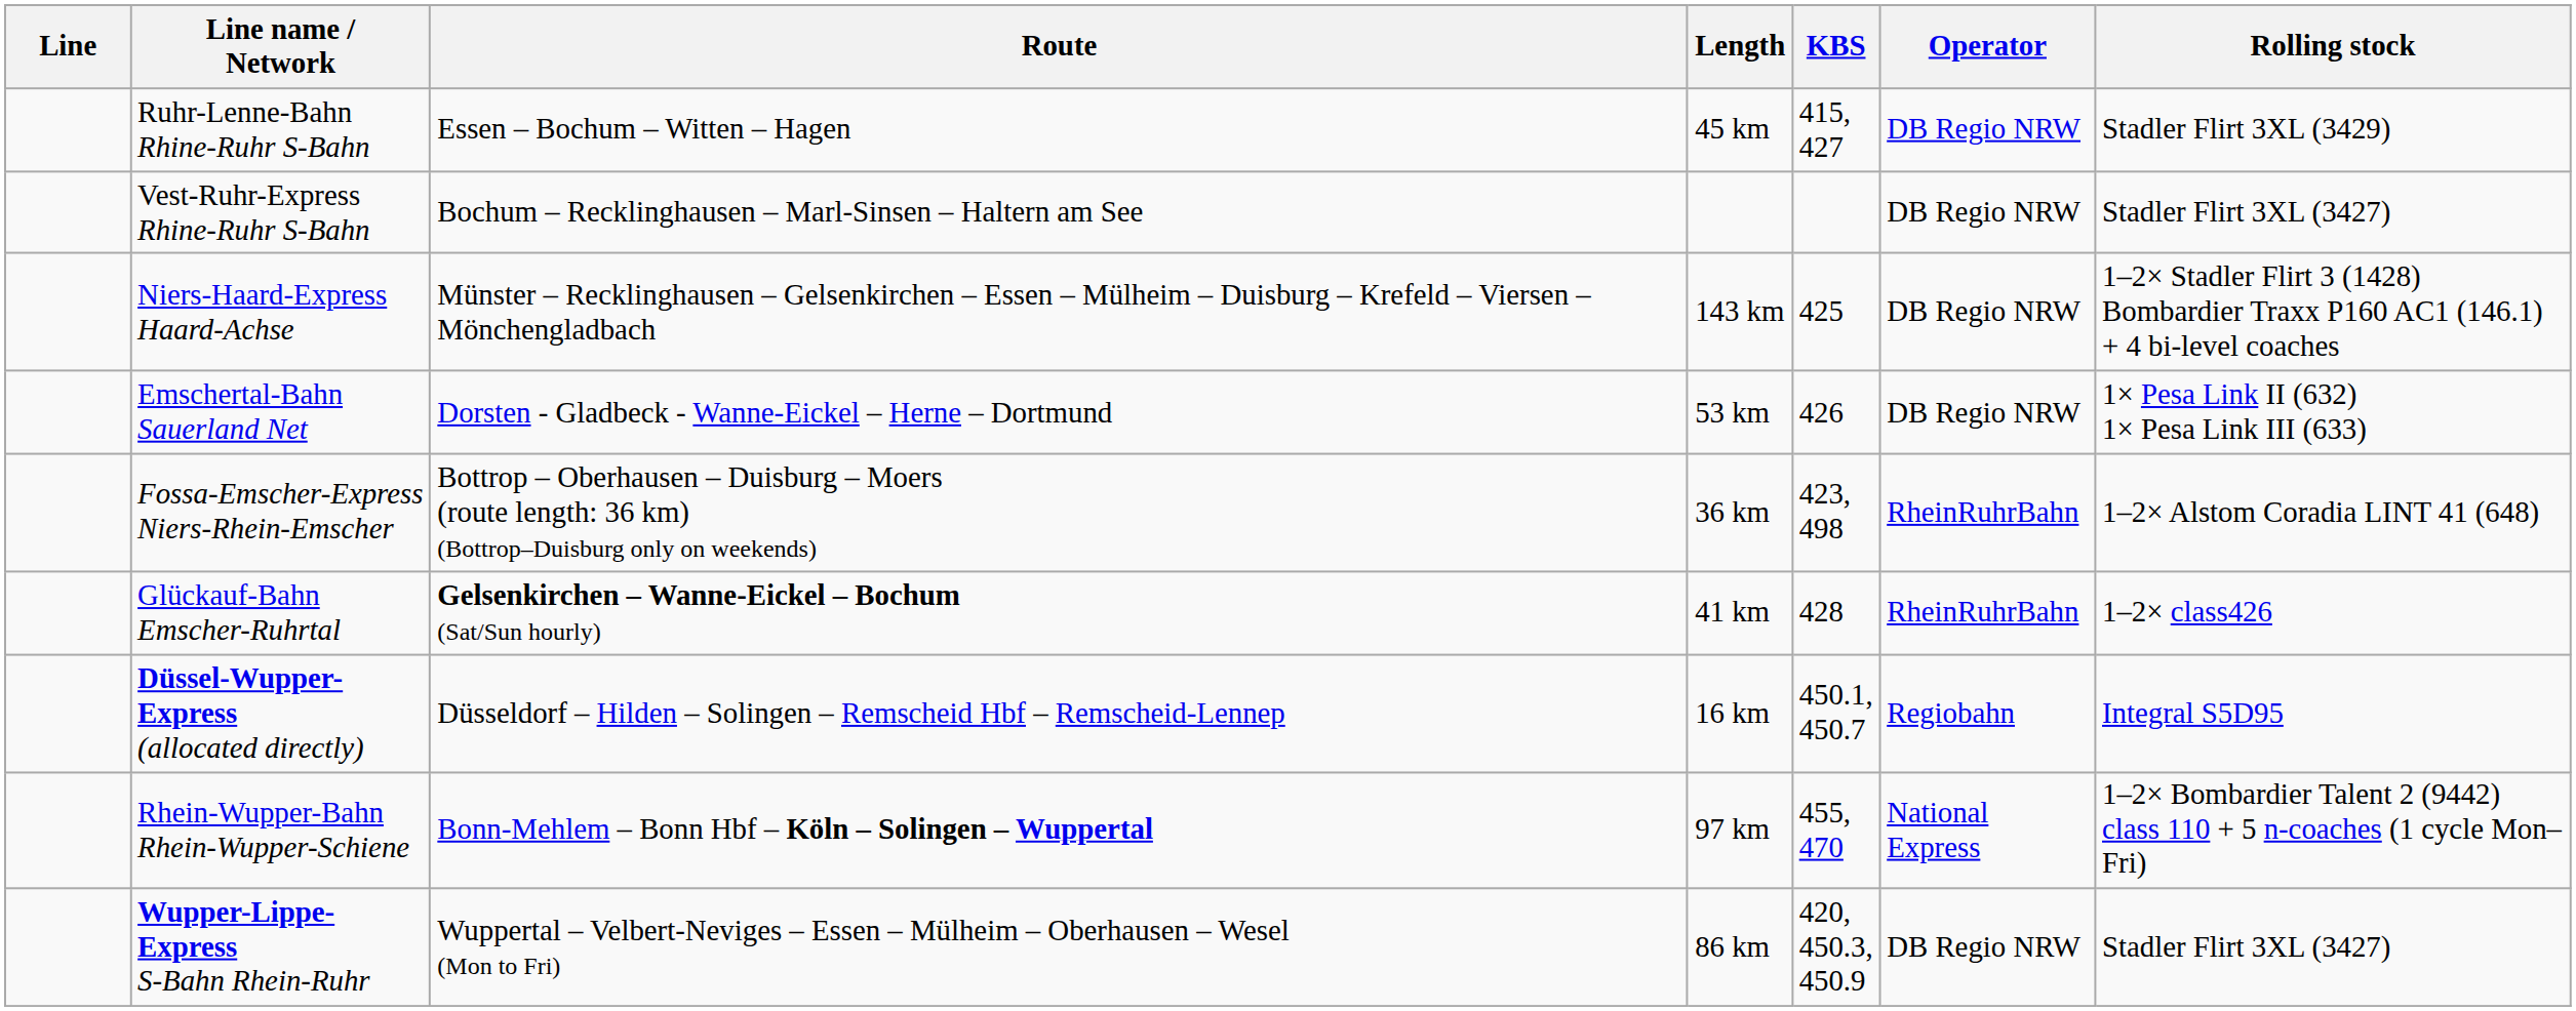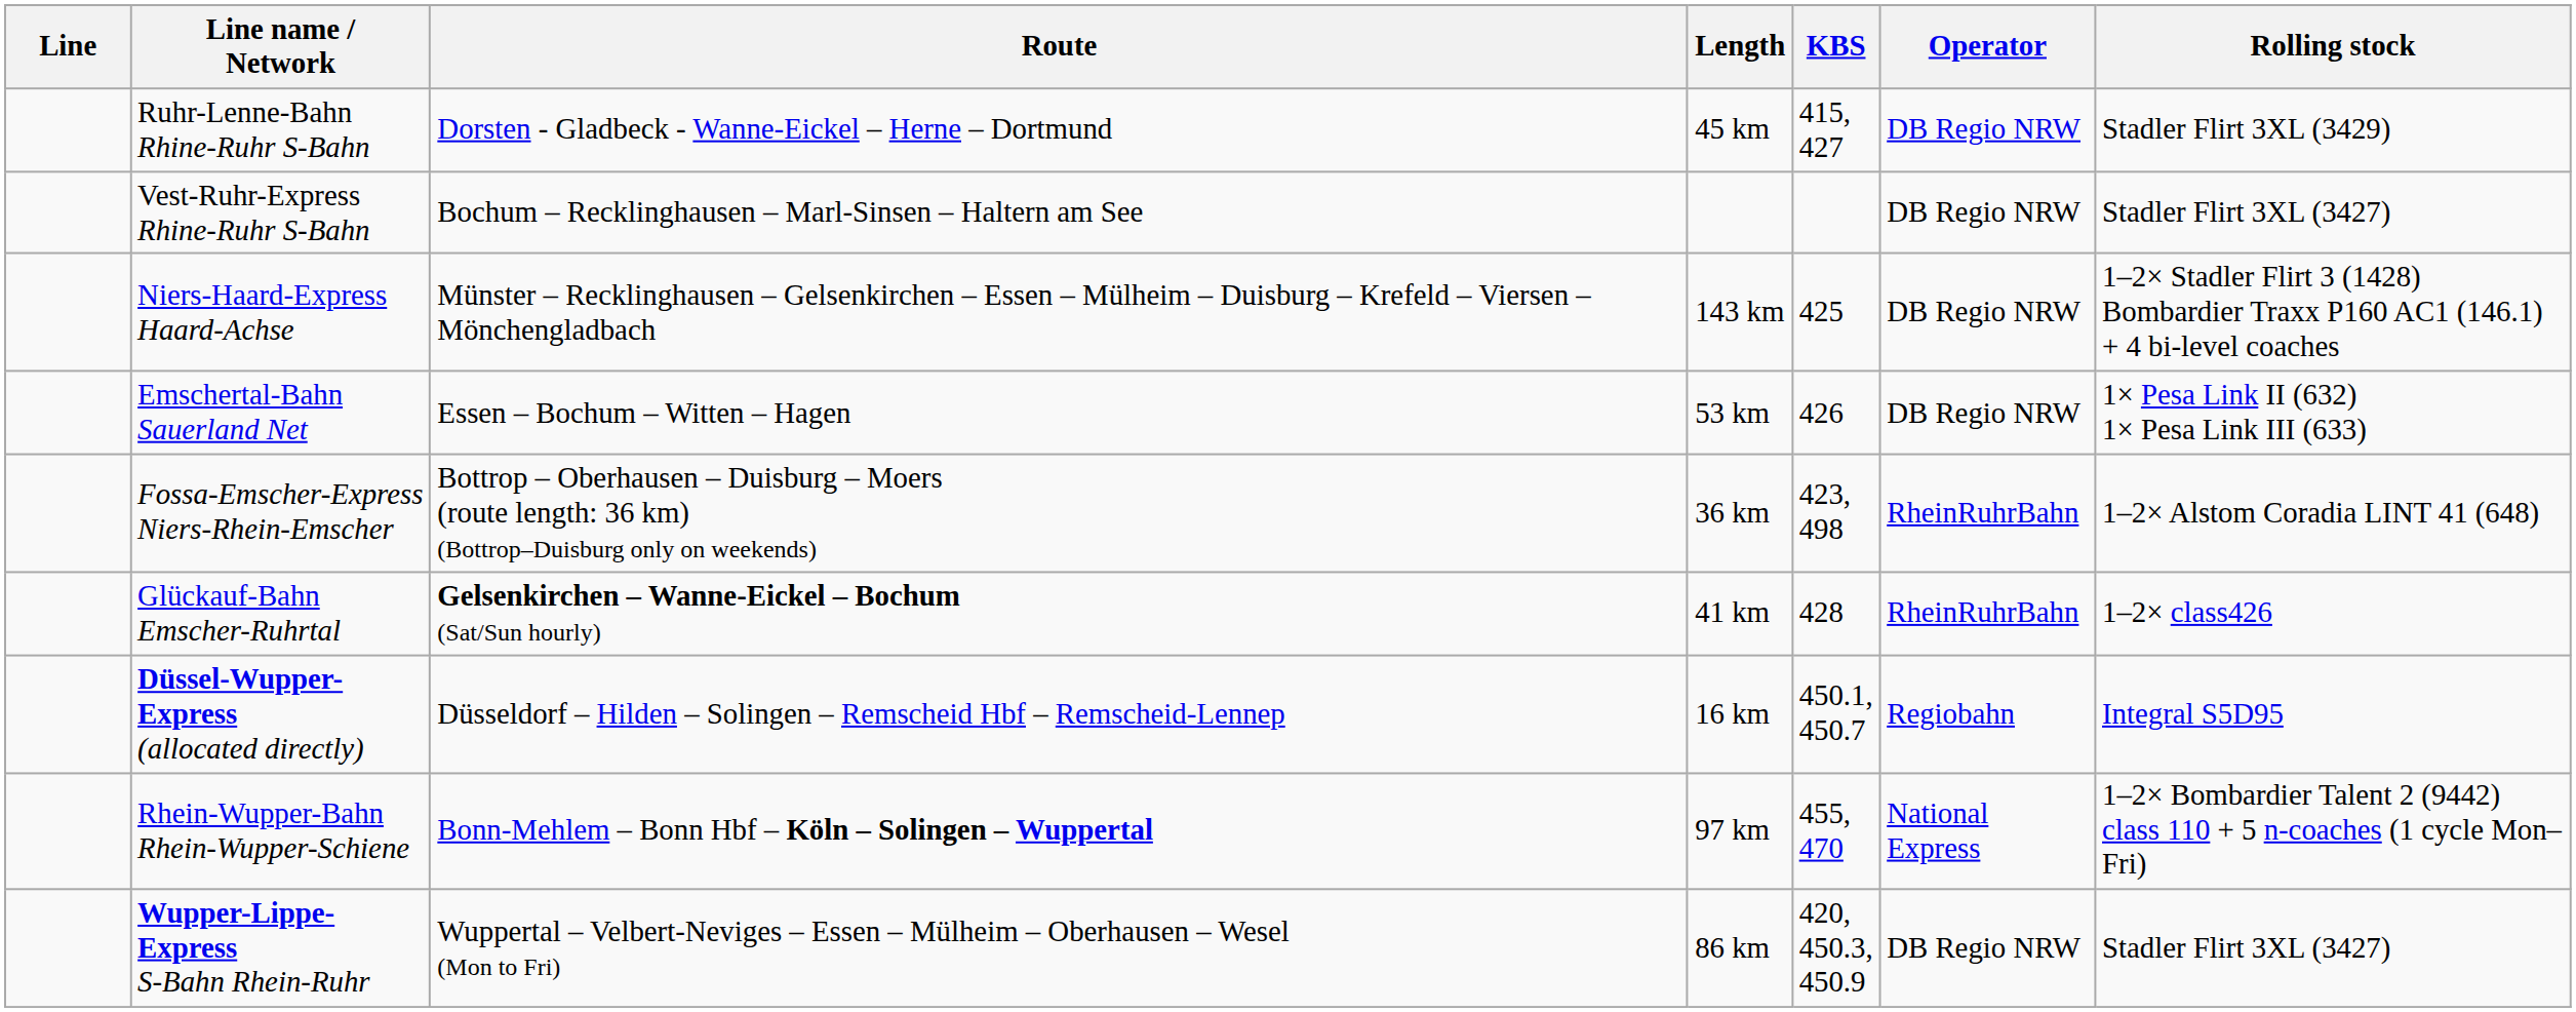Ruhr-Lenne-Bahn Rhine-Ruhr S-Bahn | Route: Essen – Bochum – Witten – Hagen -> Dorsten - Gladbeck - Wanne-Eickel – Herne – Dortmund
Emschertal-Bahn Sauerland Net | Route: Dorsten - Gladbeck - Wanne-Eickel – Herne – Dortmund -> Essen – Bochum – Witten – Hagen
